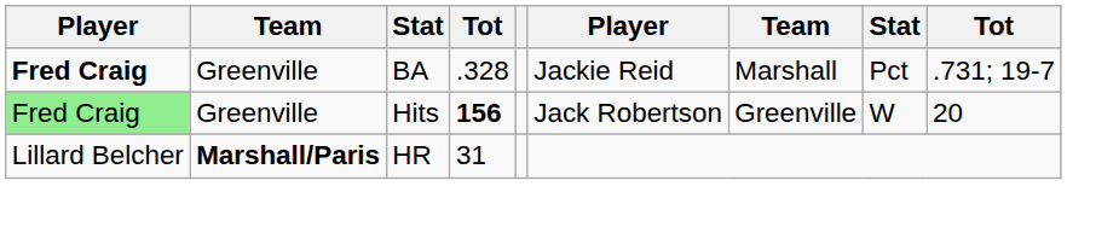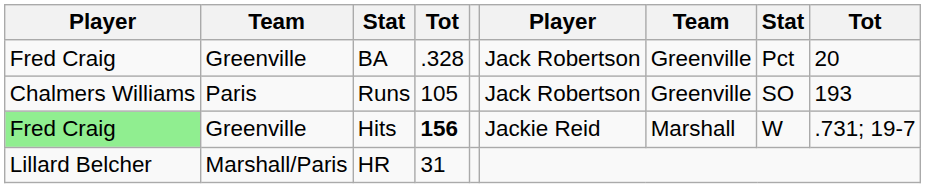BA | column 1: bold -> normal
BA | column 6: Jackie Reid -> Jack Robertson
BA | column 7: Marshall -> Greenville
BA | column 9: .731; 19-7 -> 20
+ row: Chalmers Williams | Paris | Runs | 105 | Jack Robertson | Greenville | SO | 193
Hits | column 6: Jack Robertson -> Jackie Reid
Hits | column 7: Greenville -> Marshall
Hits | column 9: 20 -> .731; 19-7
HR | column 2: bold -> normal
